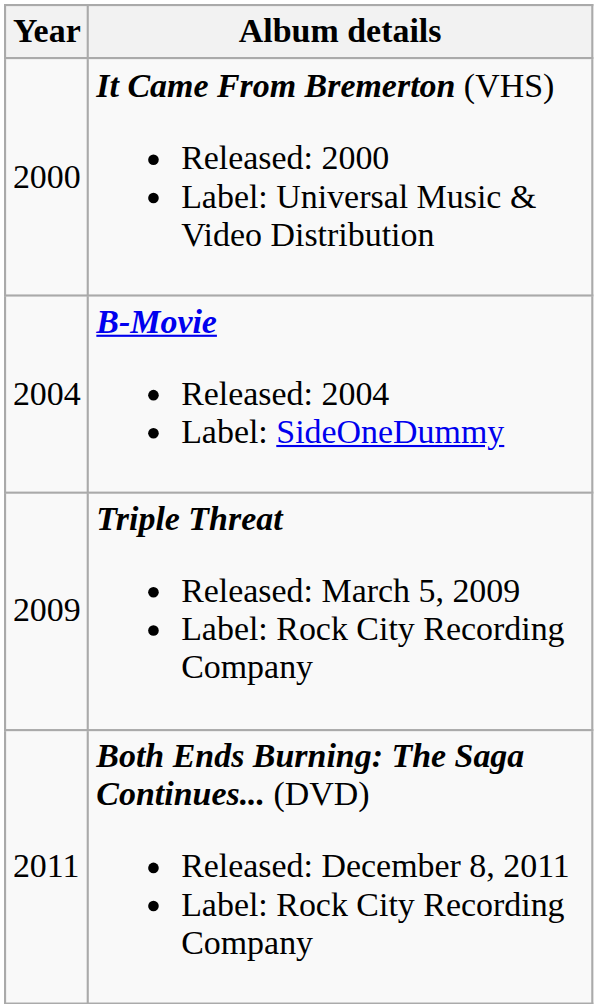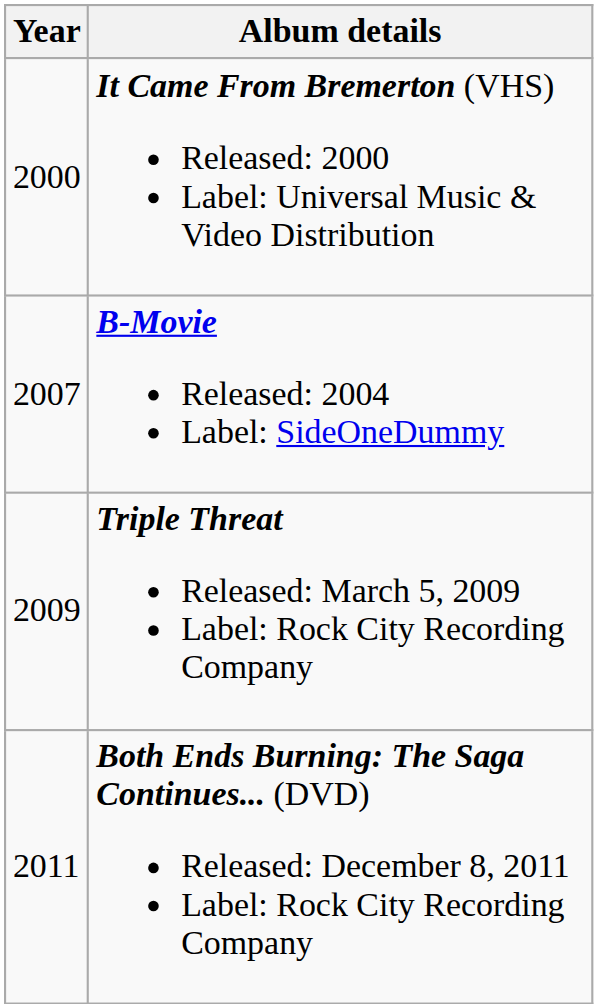B-Movie Released: 2004 Label: SideOneDummy | Year: 2004 -> 2007
